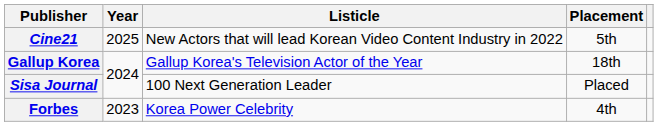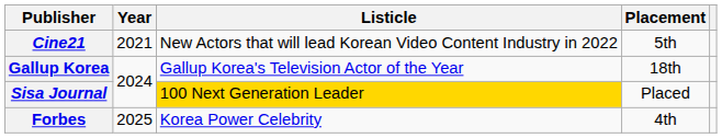Cine21 | Year: 2025 -> 2021
Sisa Journal | Listicle: no background -> gold background
Forbes | Year: 2023 -> 2025
